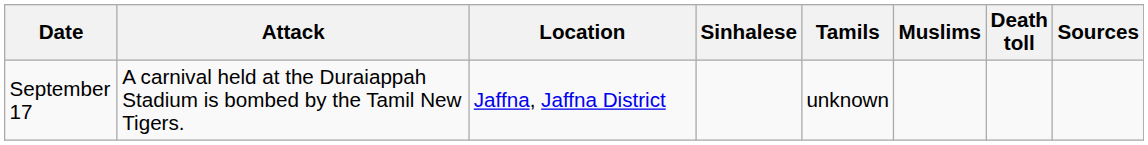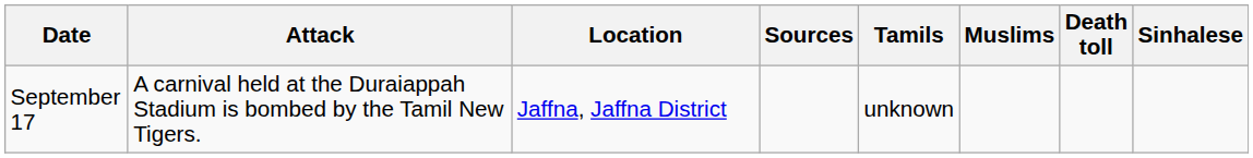columns swapped: Sinhalese <-> Sources
